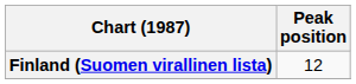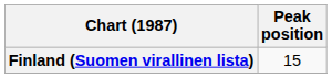Finland (Suomen virallinen lista) | Peak position: 12 -> 15
